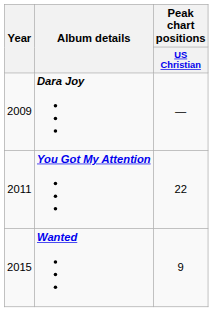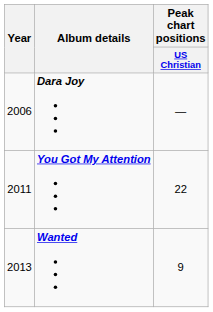Dara Joy | Year: 2009 -> 2006
Wanted | Year: 2015 -> 2013
